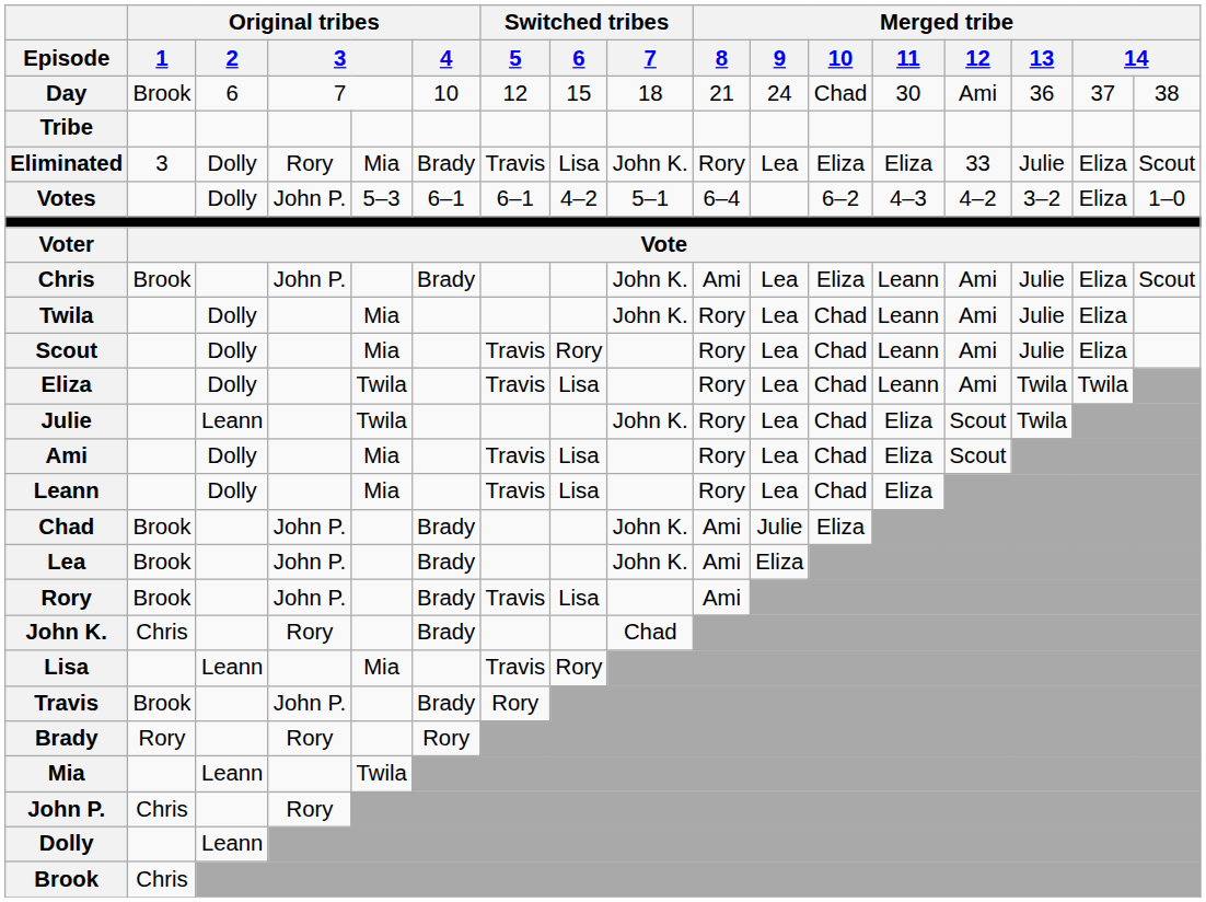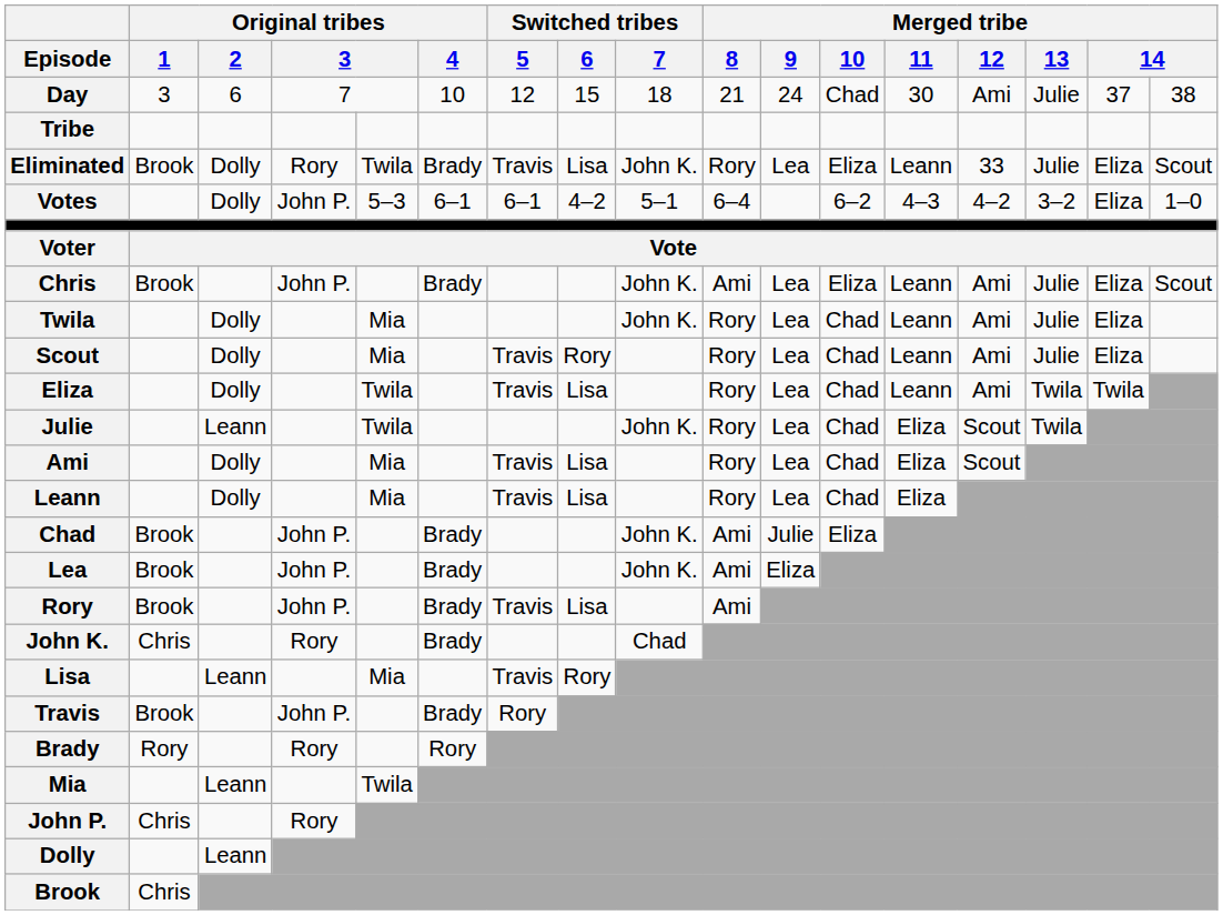Day | Original tribes / 1: Brook -> 3
Day | Merged tribe / 13: 36 -> Julie
Eliminated | Original tribes / 1: 3 -> Brook
Eliminated | column 5: Mia -> Twila
Eliminated | Merged tribe / 11: Eliza -> Leann
